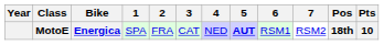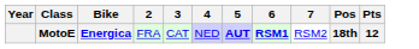- column: 1 | SPA
MotoE | 6: normal -> bold
MotoE | Pts: 10 -> 12
